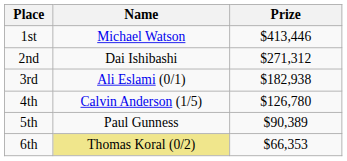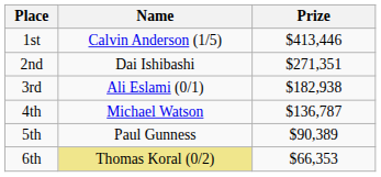1st | Name: Michael Watson -> Calvin Anderson (1/5)
2nd | Prize: $271,312 -> $271,351
4th | Name: Calvin Anderson (1/5) -> Michael Watson
4th | Prize: $126,780 -> $136,787
